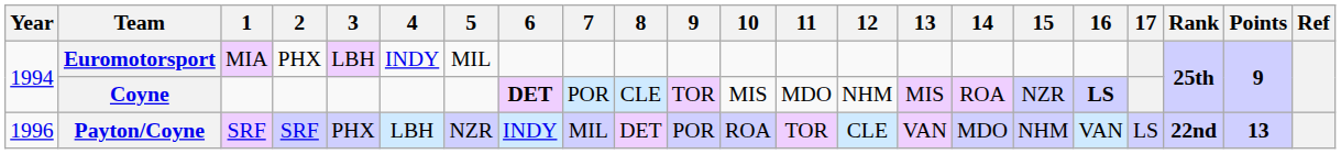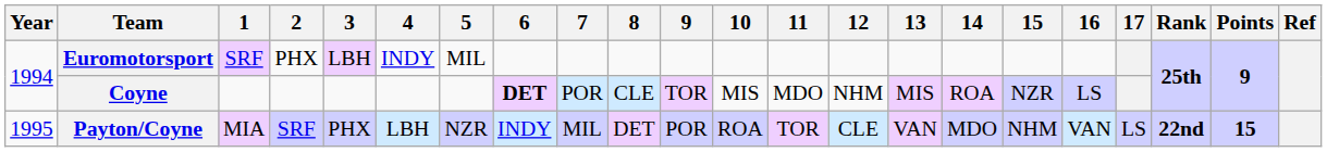Euromotorsport | 1: MIA -> SRF
Coyne | 16: bold -> normal
Payton/Coyne | Year: 1996 -> 1995
Payton/Coyne | 1: SRF -> MIA
Payton/Coyne | Points: 13 -> 15
